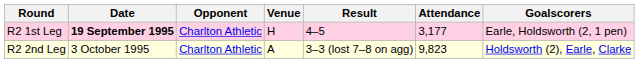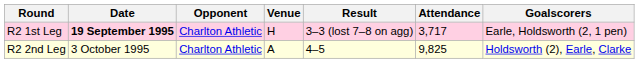R2 1st Leg | Result: 4–5 -> 3–3 (lost 7–8 on agg)
R2 1st Leg | Attendance: 3,177 -> 3,717
R2 2nd Leg | Result: 3–3 (lost 7–8 on agg) -> 4–5
R2 2nd Leg | Attendance: 9,823 -> 9,825
